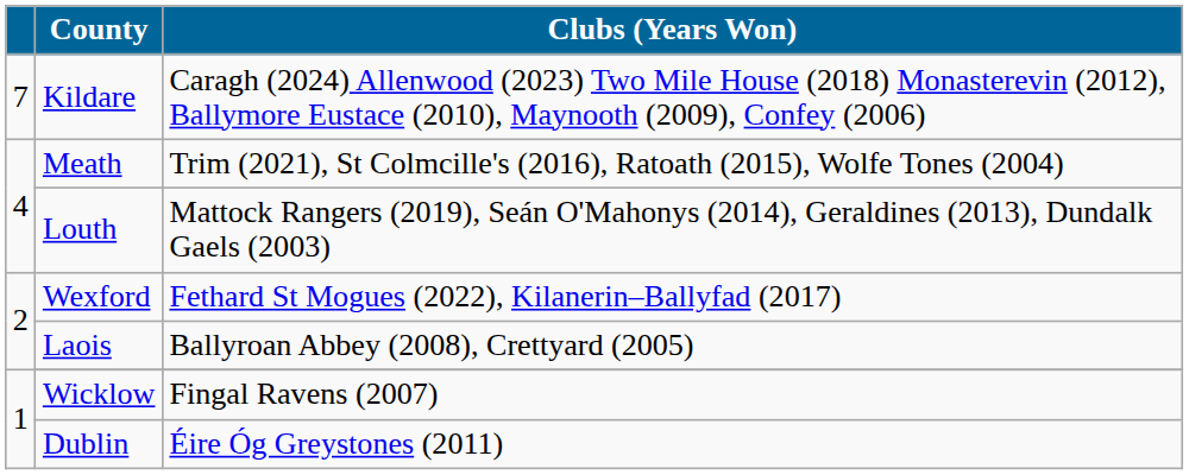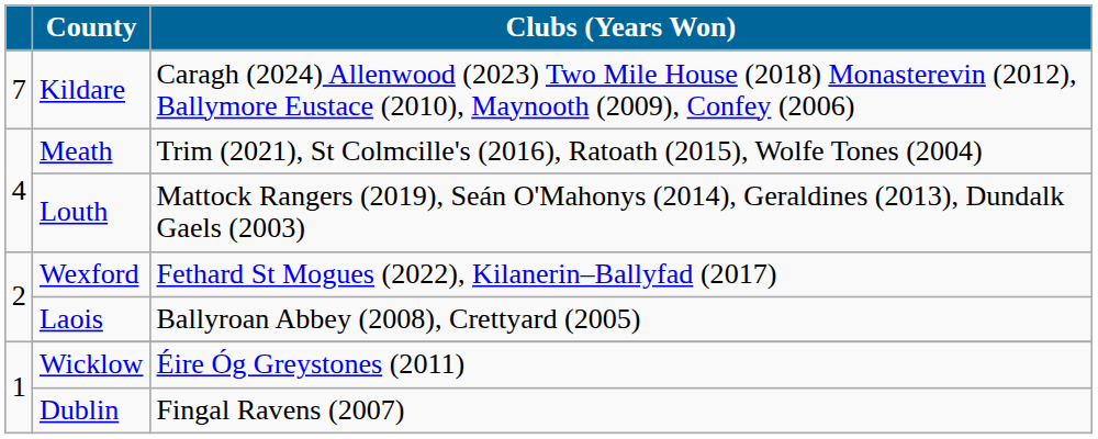Wicklow | Clubs (Years Won): Fingal Ravens (2007) -> Éire Óg Greystones (2011)
Dublin | Clubs (Years Won): Éire Óg Greystones (2011) -> Fingal Ravens (2007)
